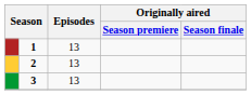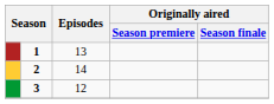2 | Episodes: 13 -> 14
3 | Episodes: 13 -> 12
